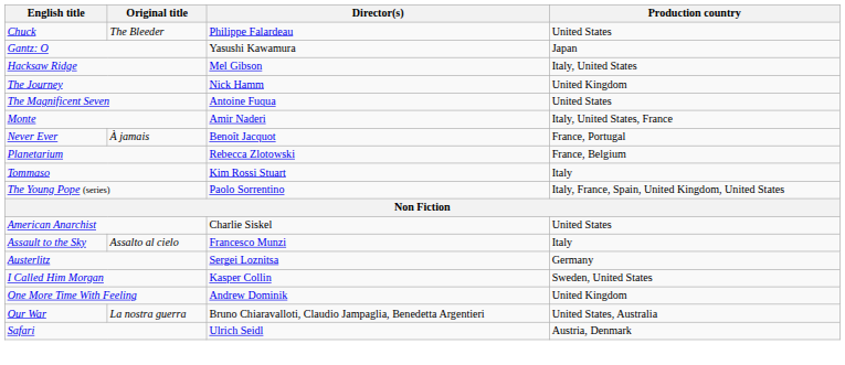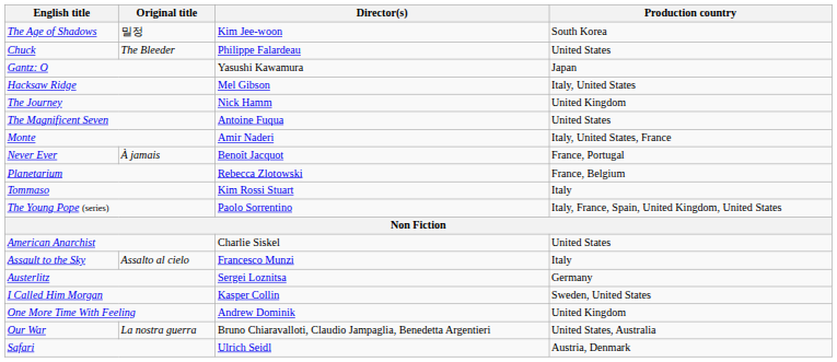+ row: The Age of Shadows | 밀정 | Kim Jee-woon | South Korea
